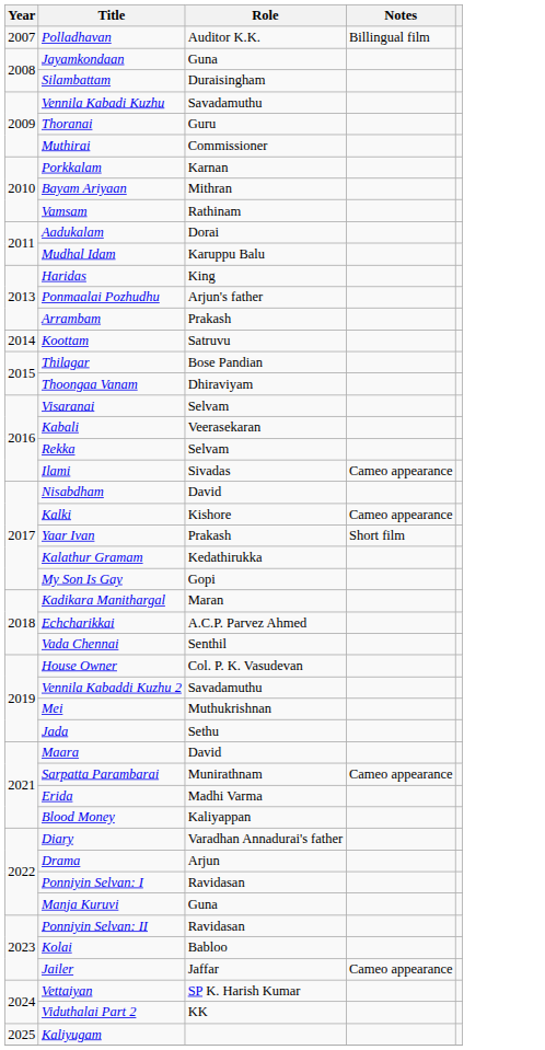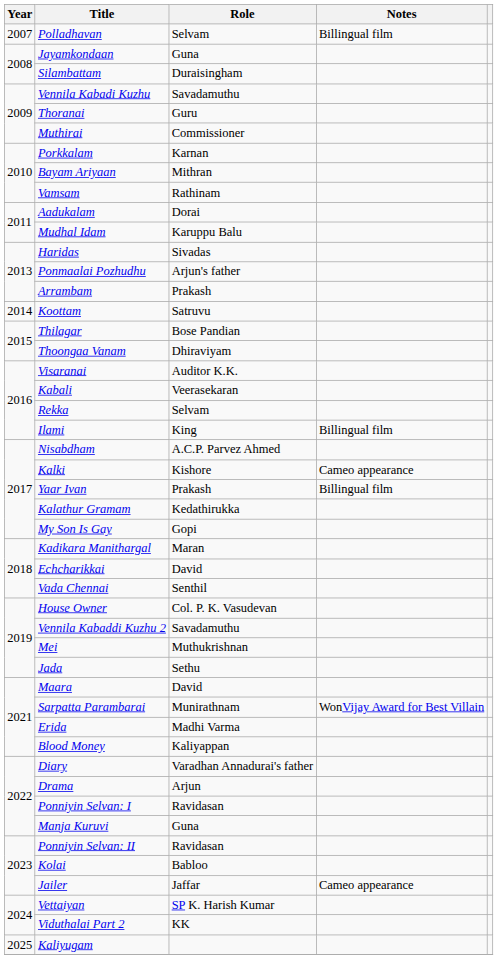Polladhavan | Role: Auditor K.K. -> Selvam
Haridas | Role: King -> Sivadas
Visaranai | Role: Selvam -> Auditor K.K.
Ilami | Role: Sivadas -> King
Ilami | Notes: Cameo appearance -> Billingual film
Nisabdham | Role: David -> A.C.P. Parvez Ahmed
Yaar Ivan | Notes: Short film -> Billingual film
Echcharikkai | Role: A.C.P. Parvez Ahmed -> David
Sarpatta Parambarai | Notes: Cameo appearance -> WonVijay Award for Best Villain
